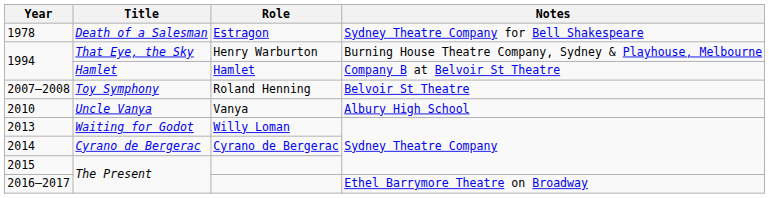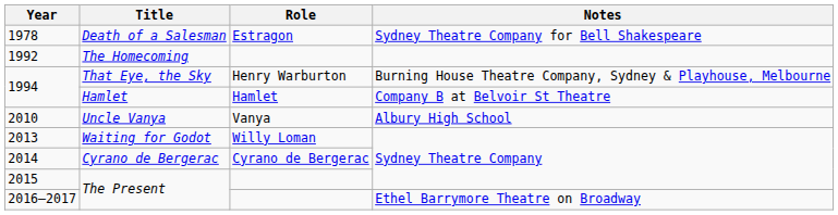+ row: 1992 | The Homecoming
- row: 2007–2008 | Toy Symphony | Roland Henning | Belvoir St Theatre
